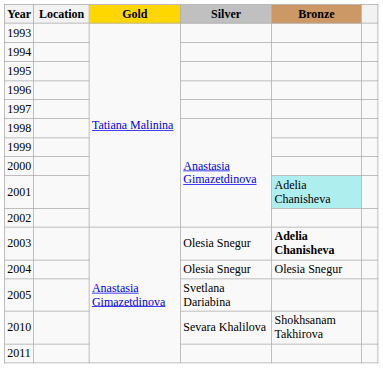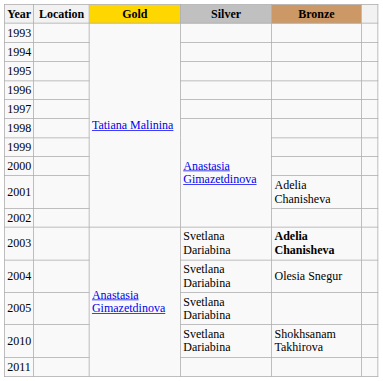2001 | Bronze: paleturquoise background -> no background
2003 | Silver: Olesia Snegur -> Svetlana Dariabina
2004 | Silver: Olesia Snegur -> Svetlana Dariabina
2010 | Silver: Sevara Khalilova -> Svetlana Dariabina
